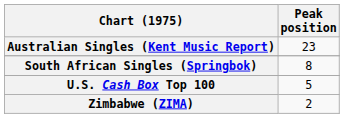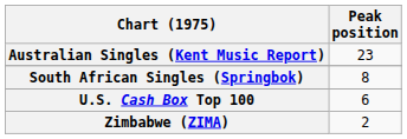U.S. Cash Box Top 100 | Peak position: 5 -> 6
